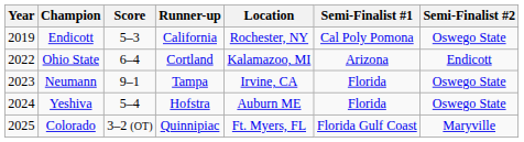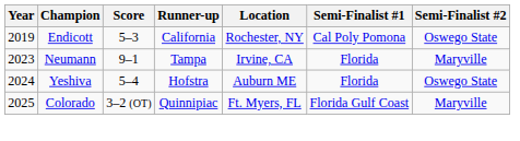- row: 2022 | Ohio State | 6–4 | Cortland | Kalamazoo, MI | Arizona | Endicott
Neumann | Semi-Finalist #2: Oswego State -> Maryville
